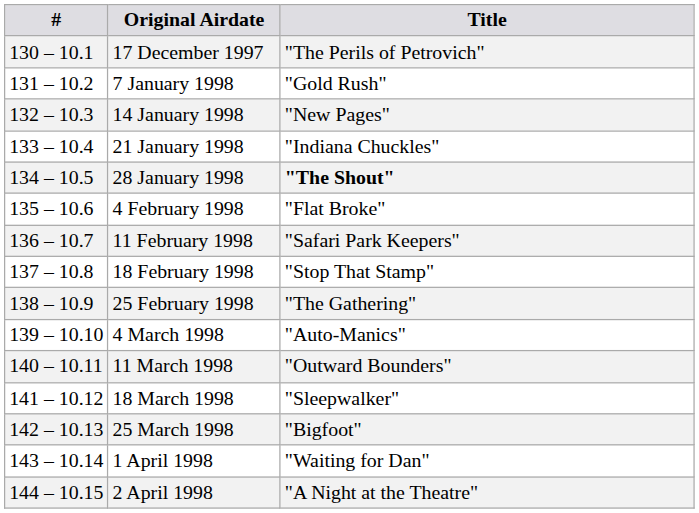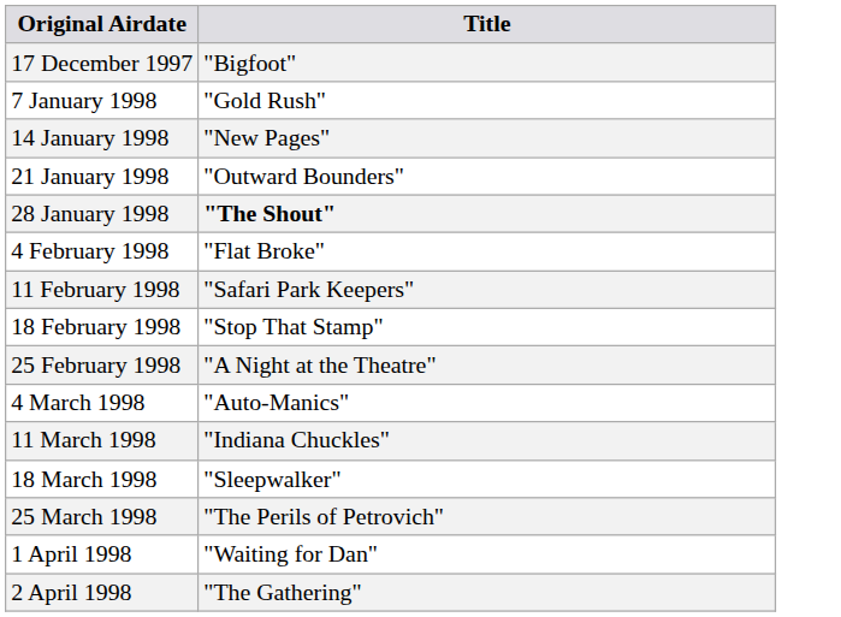- column: # | 130 – 10.1 | 131 – 10.2 | 132 – 10.3 | 133 – 10.4 | 134 – 10.5 | 135 – 10.6 | 136 – 10.7 | 137 – 10.8 | 138 – 10.9 | 139 – 10.10 | 140 – 10.11 | 141 – 10.12 | 142 – 10.13 | 143 – 10.14 | 144 – 10.15
17 December 1997 | Title: "The Perils of Petrovich" -> "Bigfoot"
21 January 1998 | Title: "Indiana Chuckles" -> "Outward Bounders"
25 February 1998 | Title: "The Gathering" -> "A Night at the Theatre"
11 March 1998 | Title: "Outward Bounders" -> "Indiana Chuckles"
25 March 1998 | Title: "Bigfoot" -> "The Perils of Petrovich"
2 April 1998 | Title: "A Night at the Theatre" -> "The Gathering"
